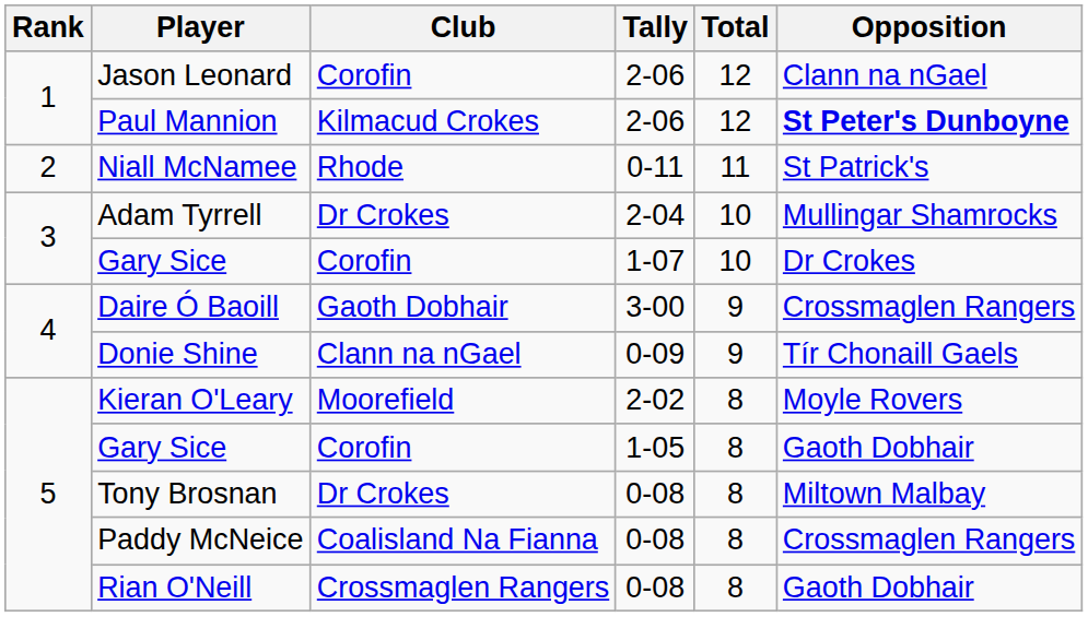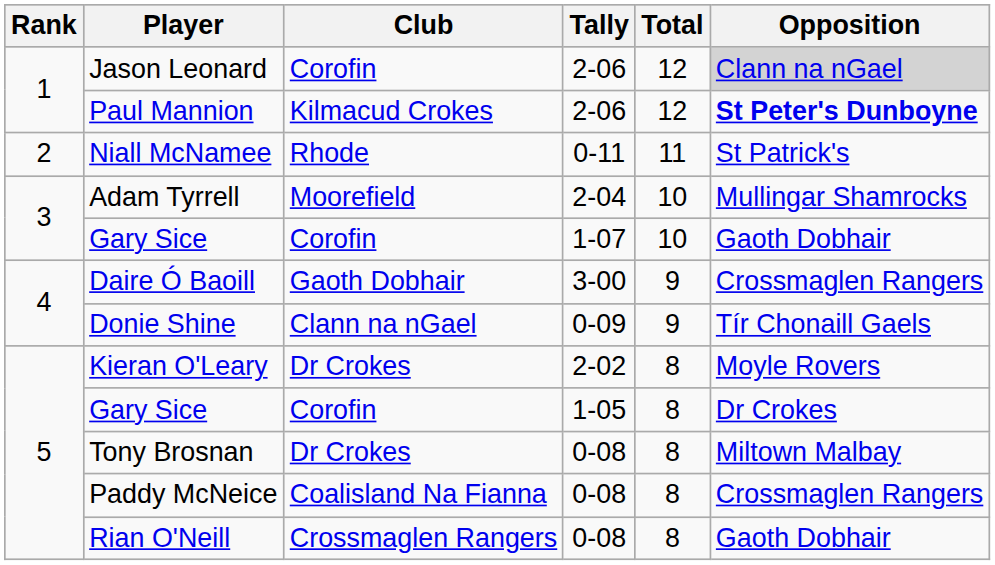Jason Leonard | Opposition: no background -> lightgrey background
Adam Tyrrell | Club: Dr Crokes -> Moorefield
Gary Sice / 1-07 | Opposition: Dr Crokes -> Gaoth Dobhair
Kieran O'Leary | Club: Moorefield -> Dr Crokes
Gary Sice / 1-05 | Opposition: Gaoth Dobhair -> Dr Crokes
